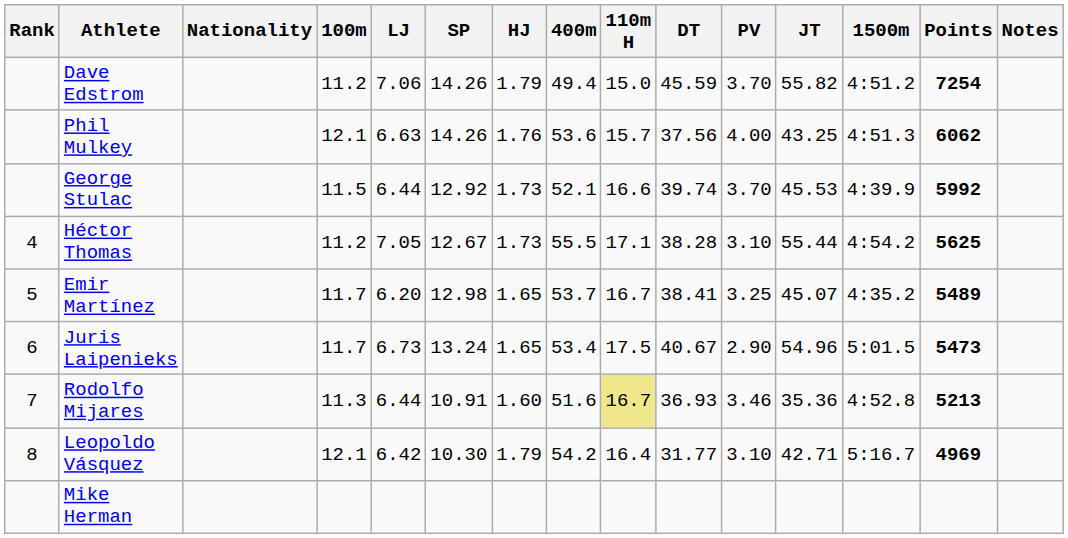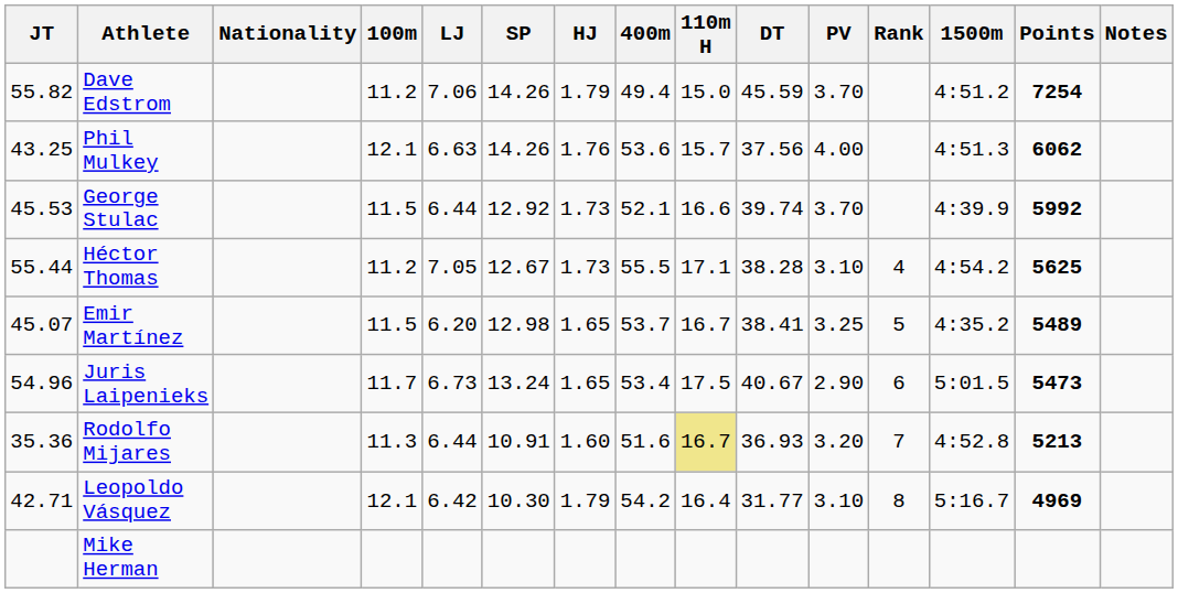columns swapped: Rank <-> JT
Emir Martínez | 100m: 11.7 -> 11.5
Rodolfo Mijares | PV: 3.46 -> 3.20
